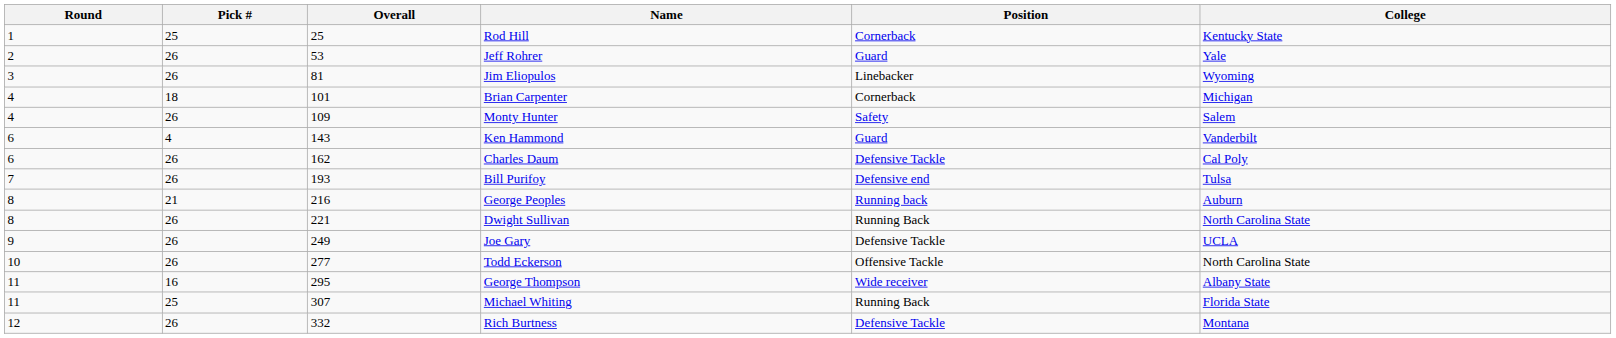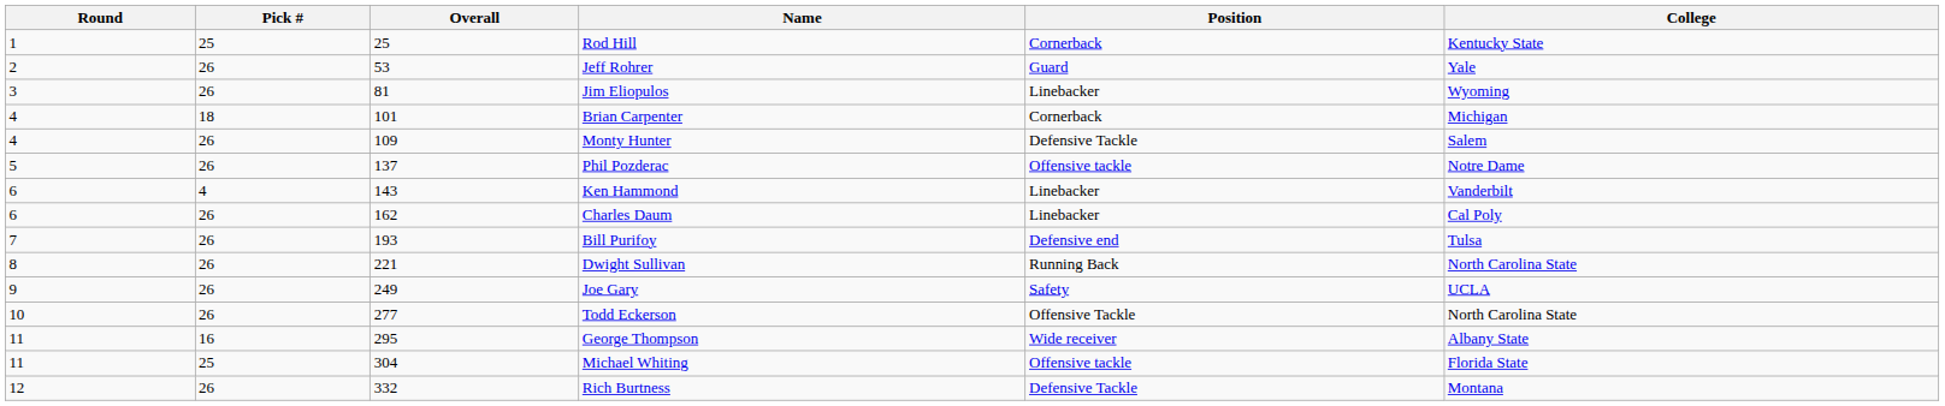Monty Hunter | Position: Safety -> Defensive Tackle
+ row: 5 | 26 | 137 | Phil Pozderac | Offensive tackle | Notre Dame
Ken Hammond | Position: Guard -> Linebacker
Charles Daum | Position: Defensive Tackle -> Linebacker
- row: 8 | 21 | 216 | George Peoples | Running back | Auburn
Joe Gary | Position: Defensive Tackle -> Safety
Michael Whiting | Overall: 307 -> 304
Michael Whiting | Position: Running Back -> Offensive tackle
